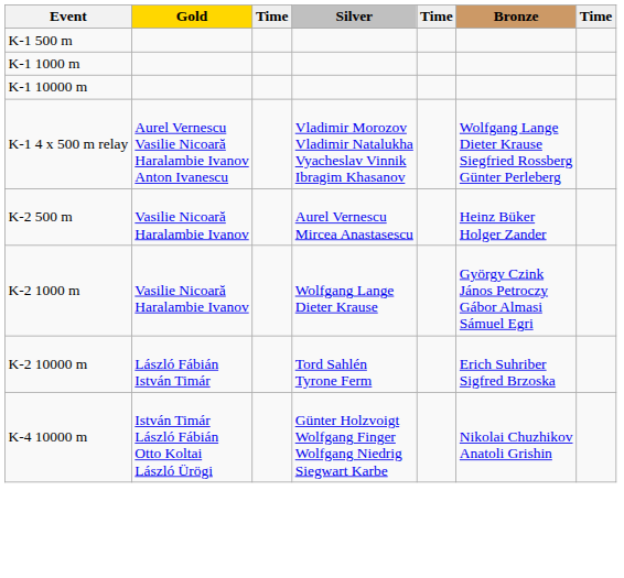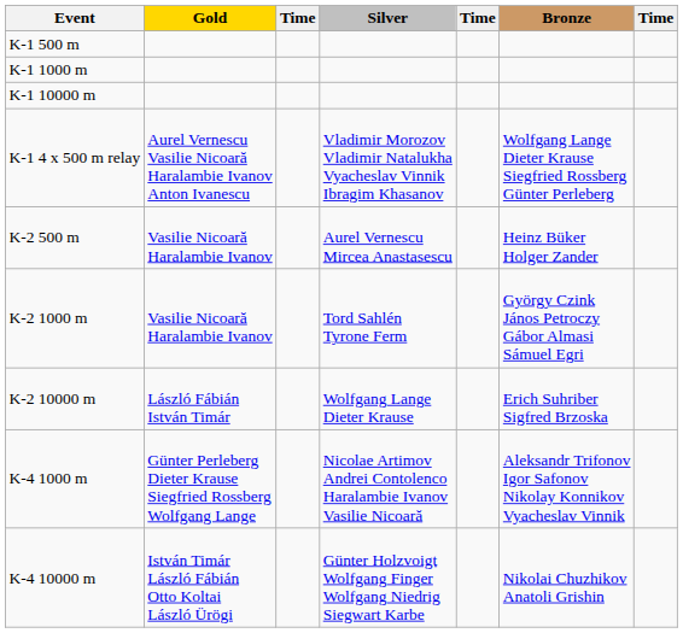K-2 1000 m | Silver: Wolfgang Lange Dieter Krause -> Tord Sahlén Tyrone Ferm
K-2 10000 m | Silver: Tord Sahlén Tyrone Ferm -> Wolfgang Lange Dieter Krause
+ row: K-4 1000 m | Günter Perleberg Dieter Krause Siegfried Rossberg Wolfgang Lange | Nicolae Artimov Andrei Contolenco Haralambie Ivanov Vasilie Nicoară | Aleksandr Trifonov Igor Safonov Nikolay Konnikov Vyacheslav Vinnik
